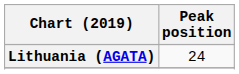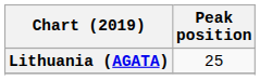Lithuania (AGATA) | Peak position: 24 -> 25
